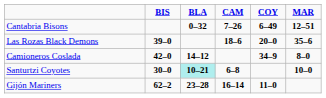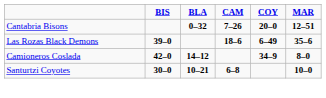Cantabria Bisons | COY: 6–49 -> 20–0
Las Rozas Black Demons | COY: 20–0 -> 6–49
Santurtzi Coyotes | BLA: paleturquoise background -> no background
- row: Gijón Mariners | 62–2 | 23–28 | 16–14 | 11–0
